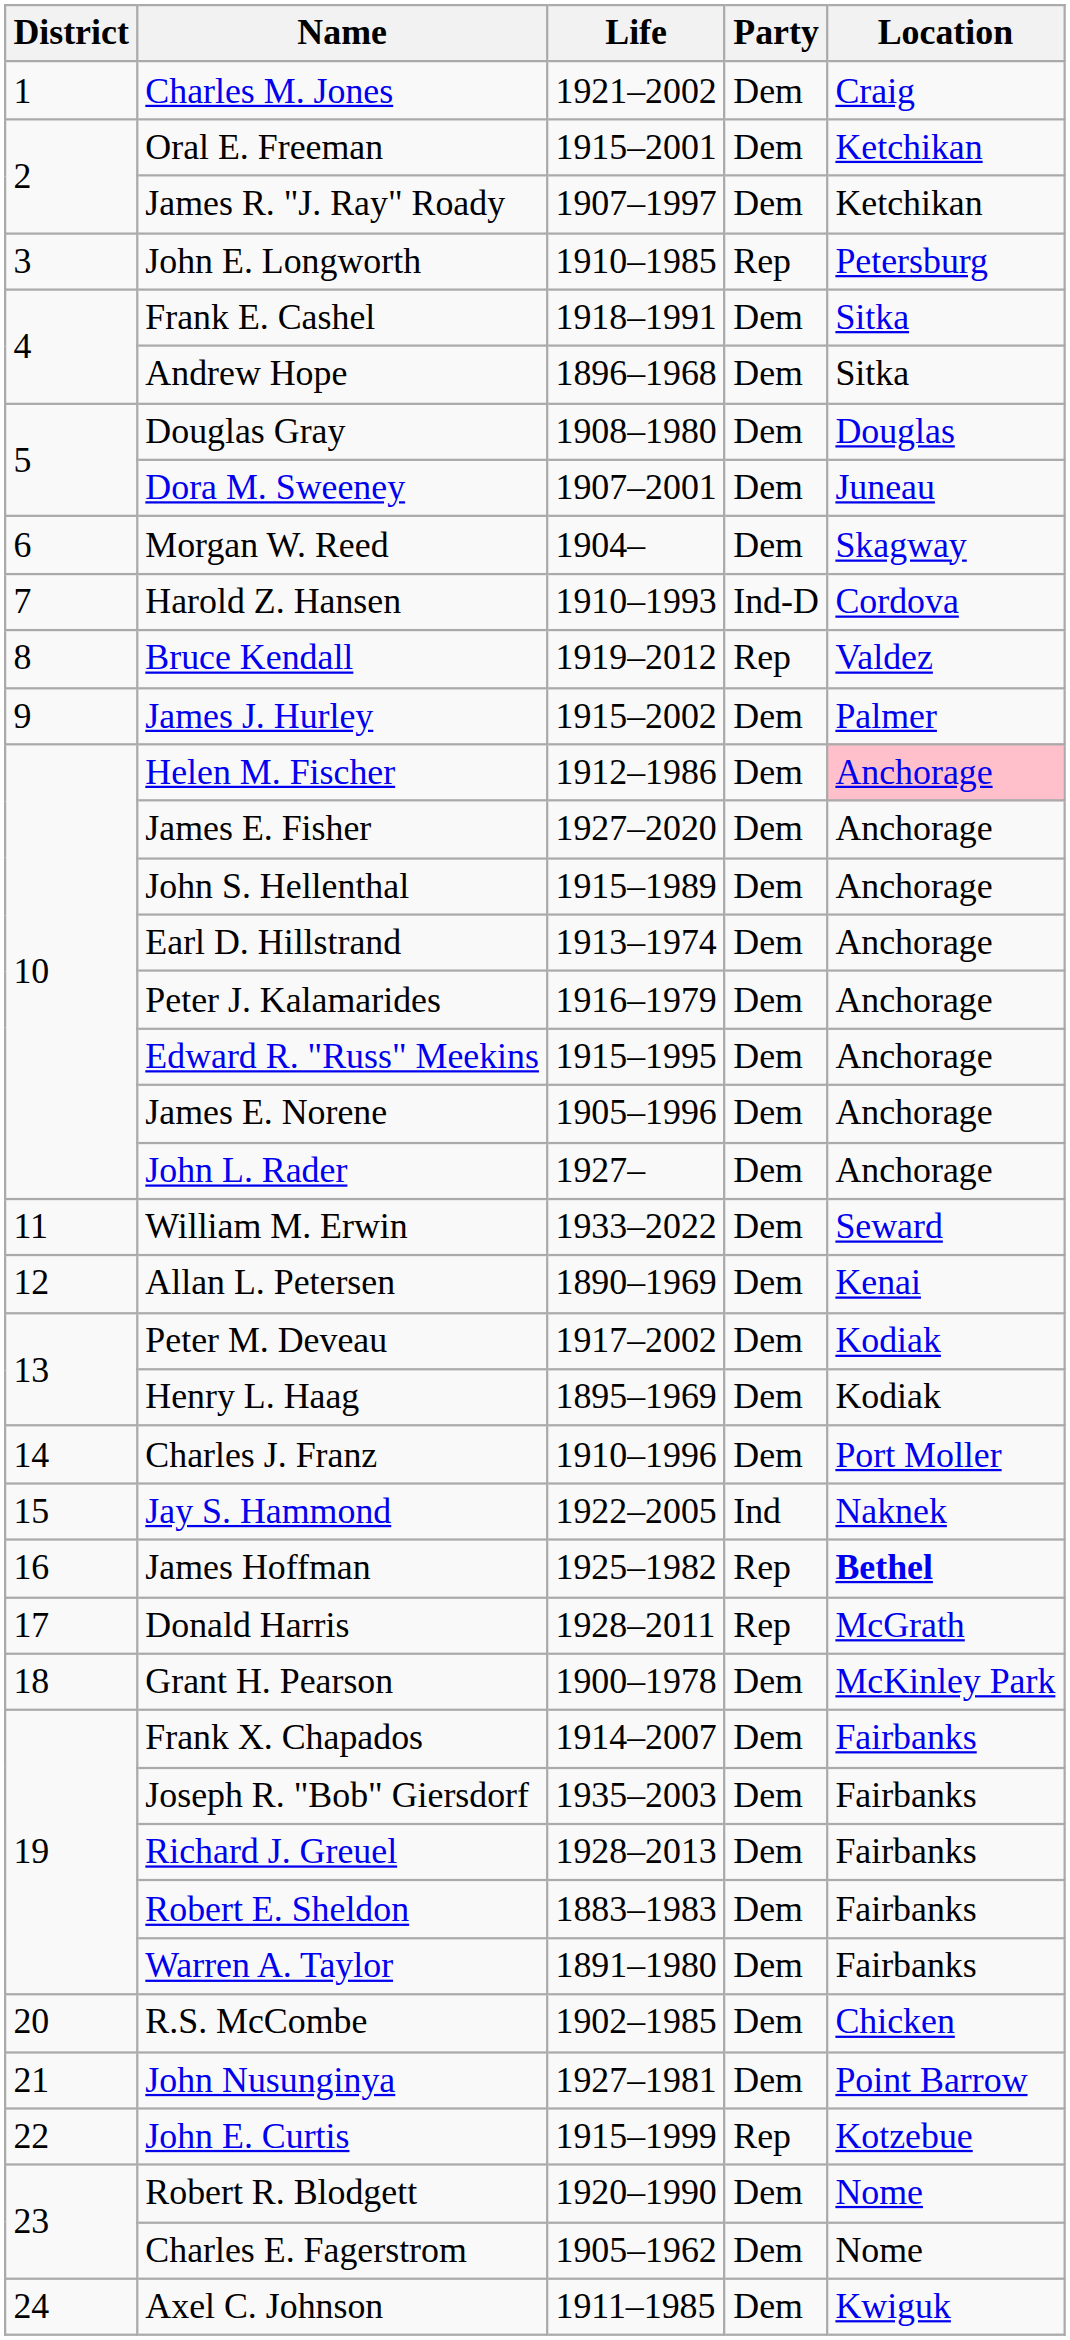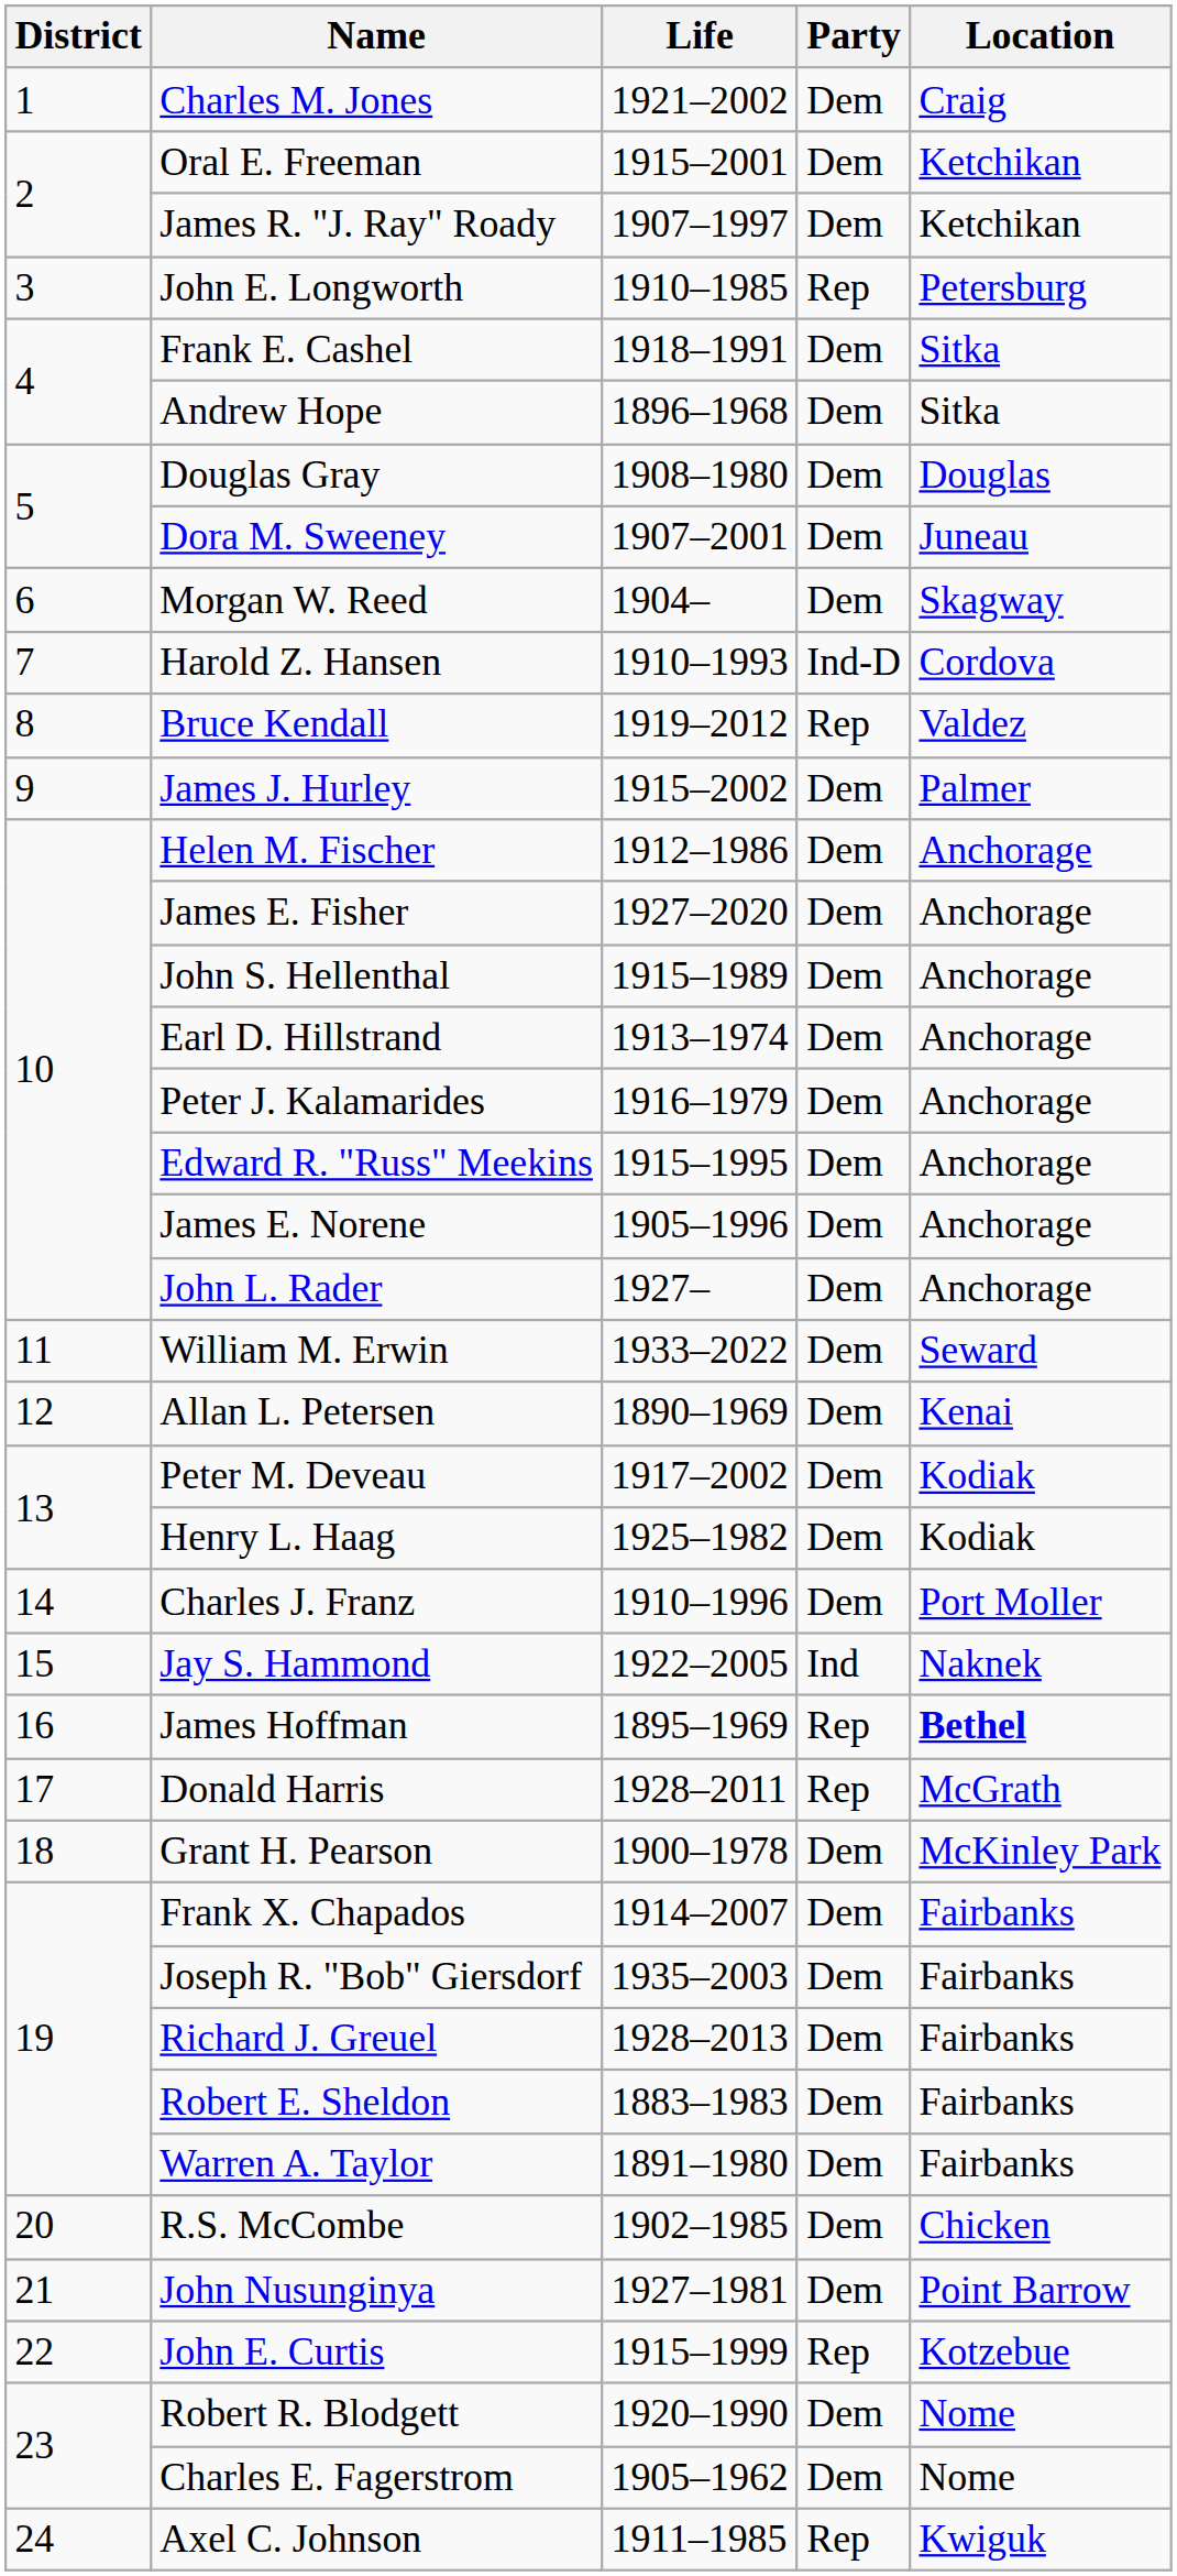Helen M. Fischer | Location: pink background -> no background
Henry L. Haag | Life: 1895–1969 -> 1925–1982
James Hoffman | Life: 1925–1982 -> 1895–1969
Axel C. Johnson | Party: Dem -> Rep
